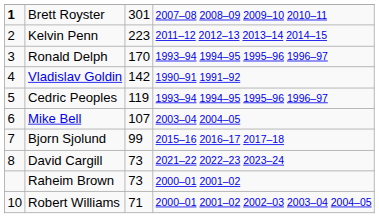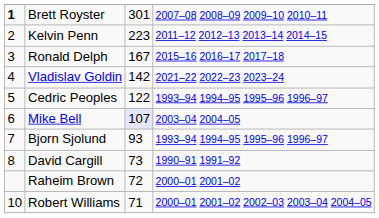Ronald Delph | column 3: 170 -> 167
Ronald Delph | column 4: 1993–94 1994–95 1995–96 1996–97 -> 2015–16 2016–17 2017–18
Vladislav Goldin | column 4: 1990–91 1991–92 -> 2021–22 2022–23 2023–24
Cedric Peoples | column 3: 119 -> 122
Mike Bell | column 3: no background -> lavender background
Bjorn Sjolund | column 3: 99 -> 93
Bjorn Sjolund | column 4: 2015–16 2016–17 2017–18 -> 1993–94 1994–95 1995–96 1996–97
David Cargill | column 4: 2021–22 2022–23 2023–24 -> 1990–91 1991–92
Raheim Brown | column 3: 73 -> 72
